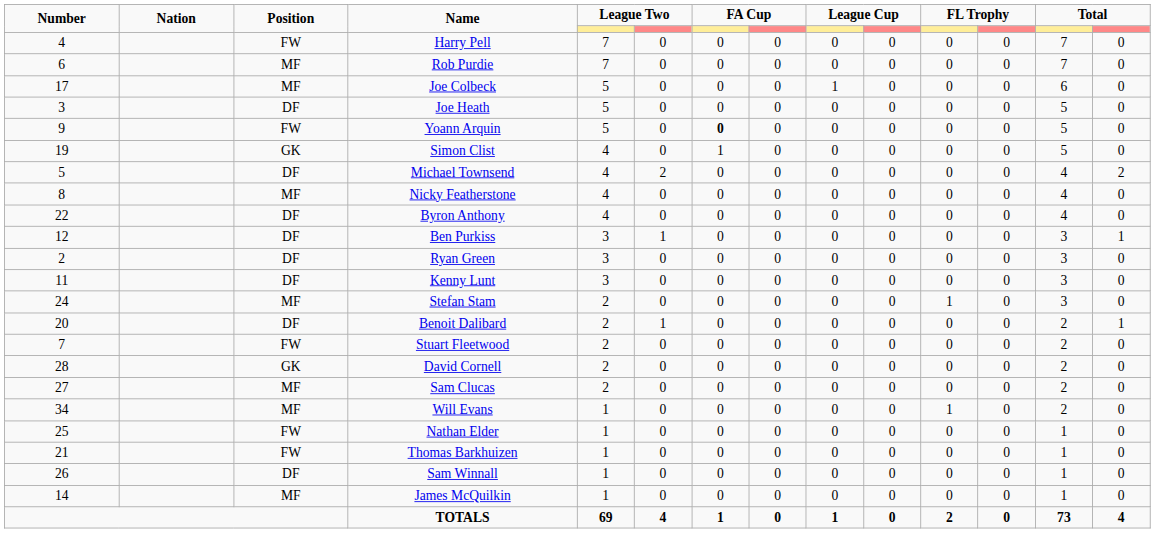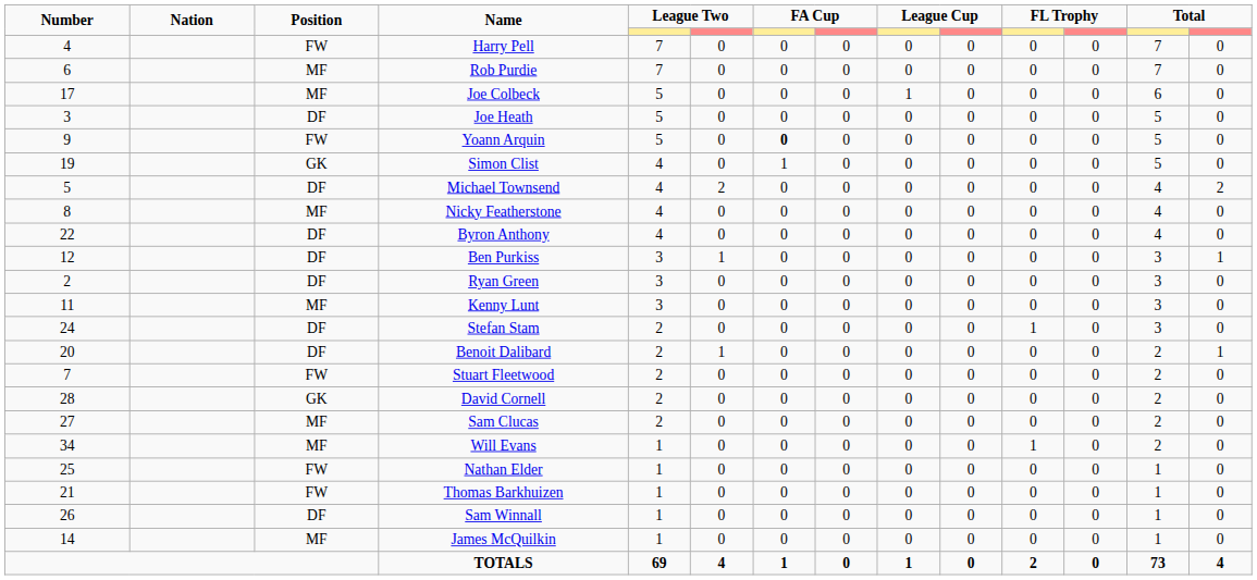Kenny Lunt | Position: DF -> MF
Stefan Stam | Position: MF -> DF
